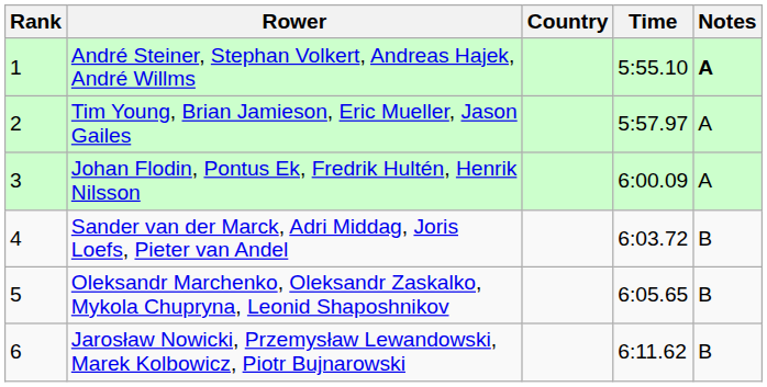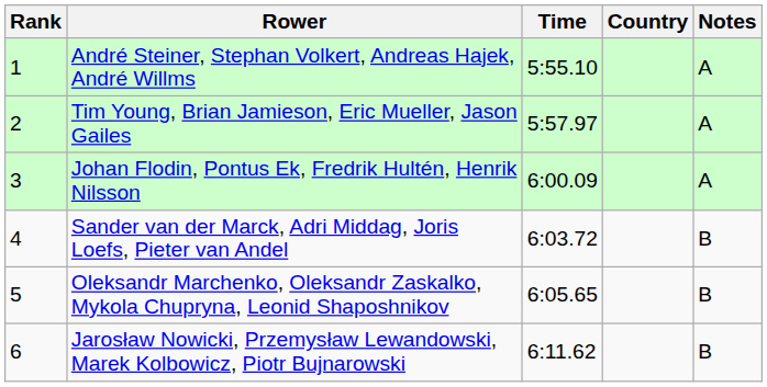columns swapped: Country <-> Time
André Steiner, Stephan Volkert, Andreas Hajek, André Willms | Notes: bold -> normal
